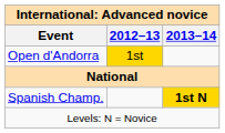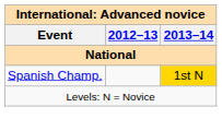- row: Open d'Andorra | 1st
Spanish Champ. | 2013–14: bold -> normal
